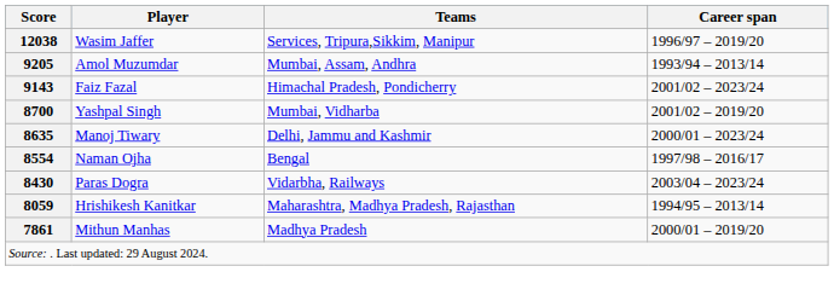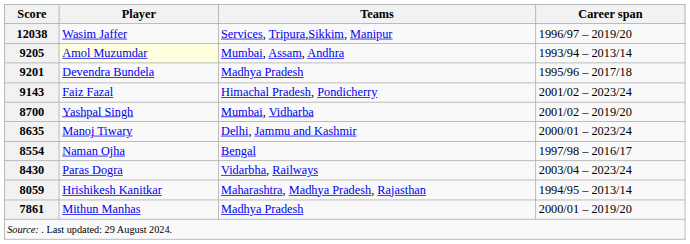9205 | Player: no background -> lightyellow background
+ row: 9201 | Devendra Bundela | Madhya Pradesh | 1995/96 – 2017/18
